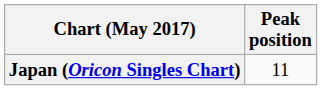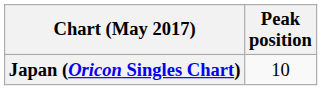Japan (Oricon Singles Chart) | Peak position: 11 -> 10
